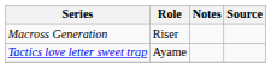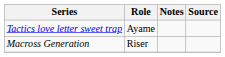rows swapped: Macross Generation <-> Tactics love letter sweet trap
